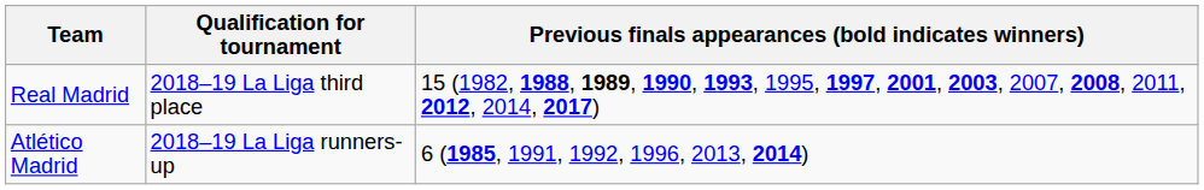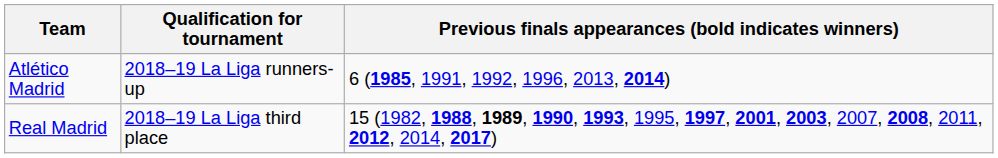rows swapped: Real Madrid <-> Atlético Madrid
